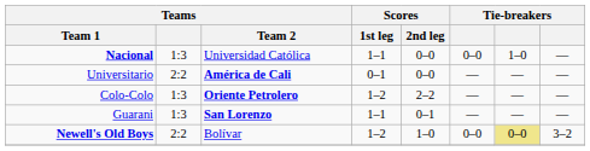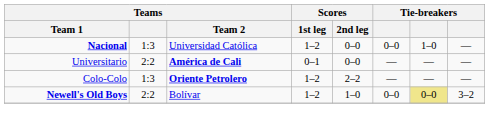Nacional | Scores / 1st leg: 1–1 -> 1–2
- row: Guarani | 1:3 | San Lorenzo | 1–1 | 0–1 | — | — | —
